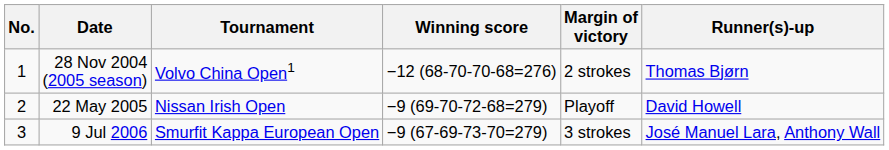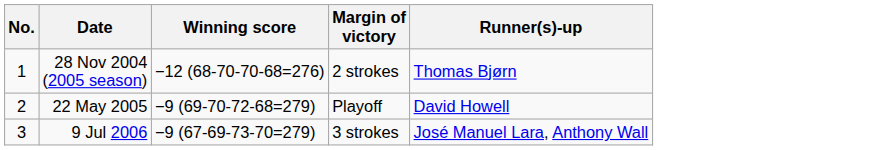- column: Tournament | Volvo China Open1 | Nissan Irish Open | Smurfit Kappa European Open
